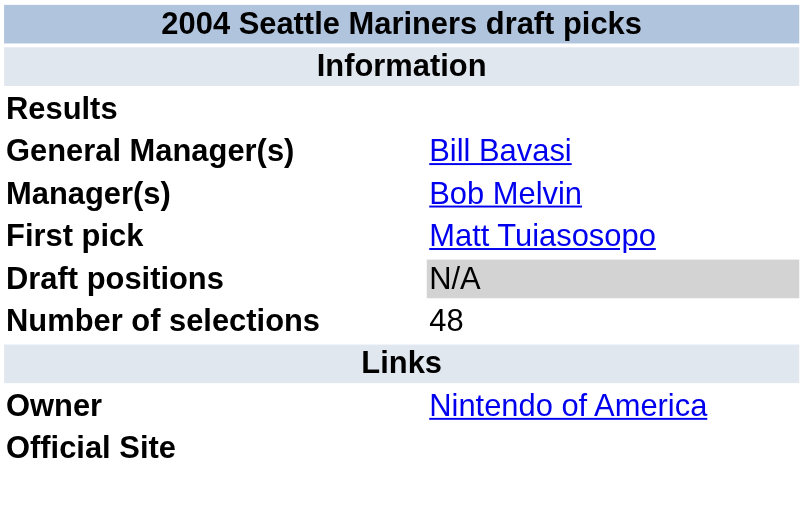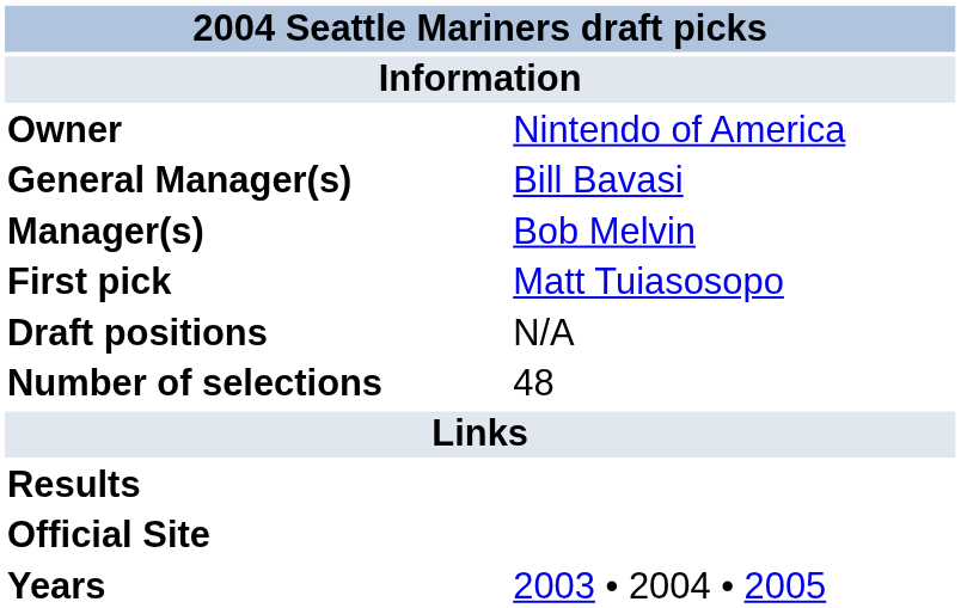rows swapped: Owner <-> Results
Draft positions | column 2: lightgrey background -> no background
+ row: Years | 2003 • 2004 • 2005
